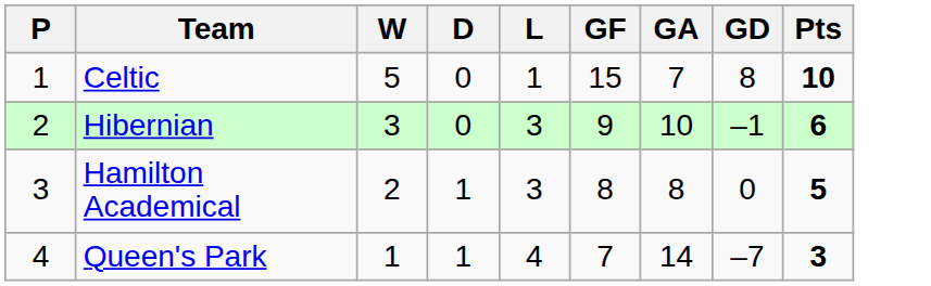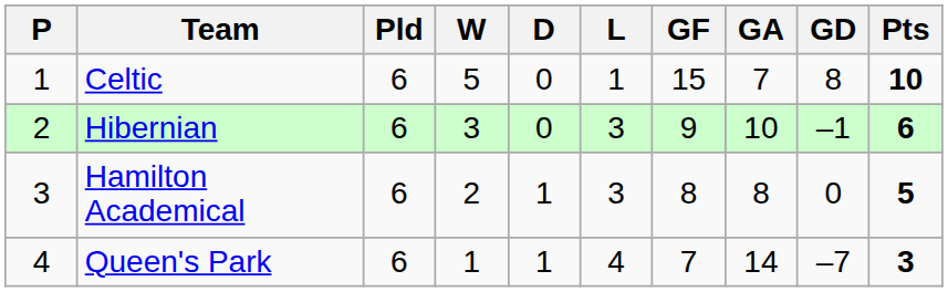+ column: Pld | 6 | 6 | 6 | 6
